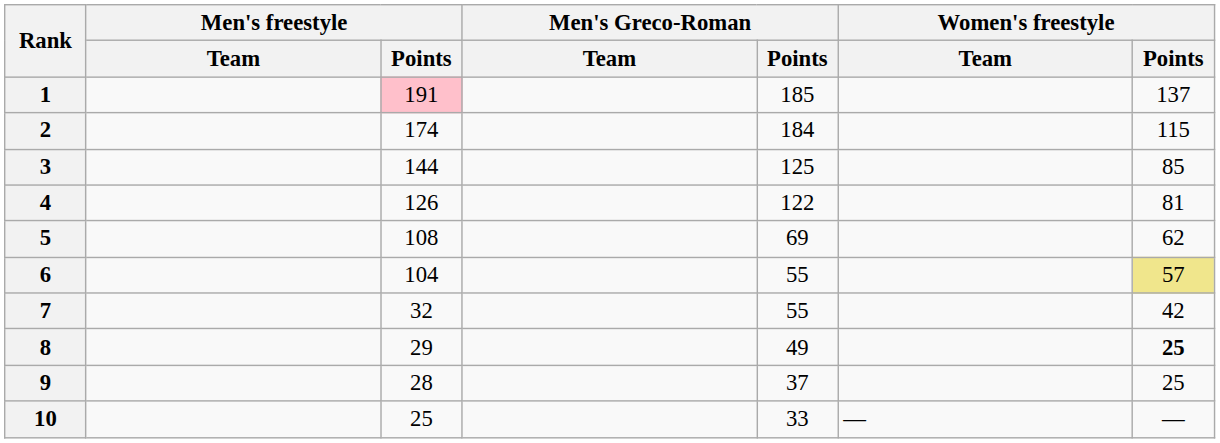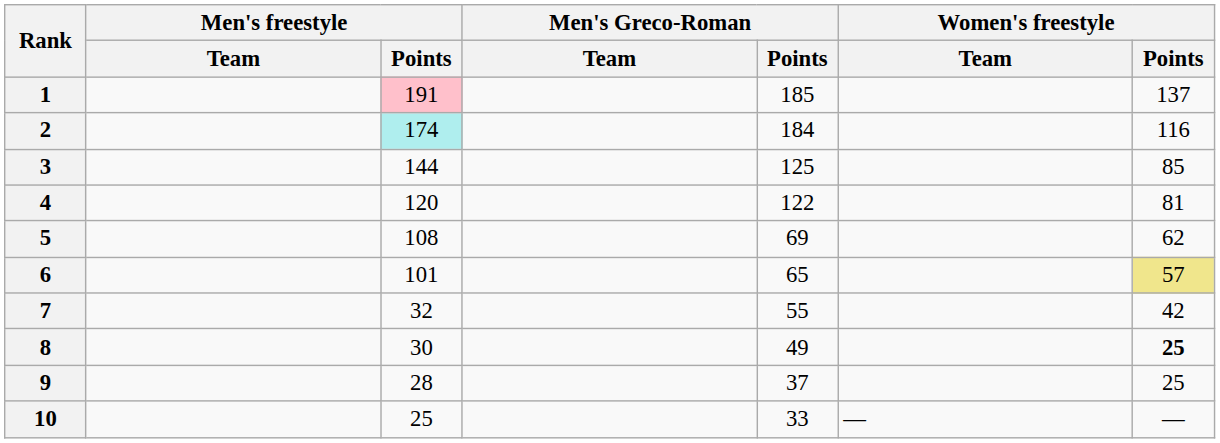2 | Men's freestyle / Points: no background -> paleturquoise background
2 | Women's freestyle / Points: 115 -> 116
4 | Men's freestyle / Points: 126 -> 120
6 | Men's freestyle / Points: 104 -> 101
6 | Men's Greco-Roman / Points: 55 -> 65
8 | Men's freestyle / Points: 29 -> 30
